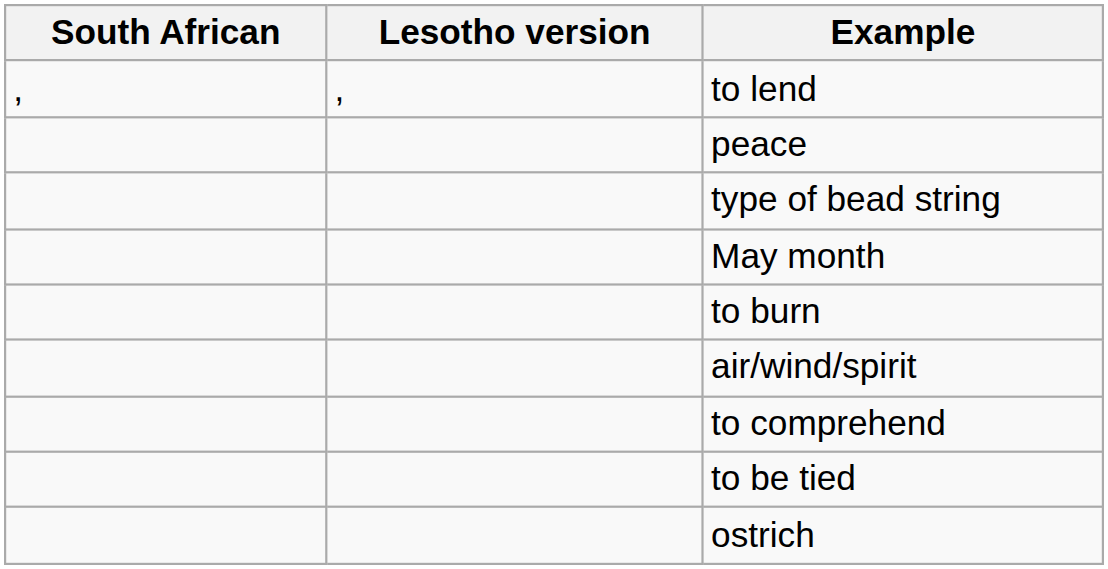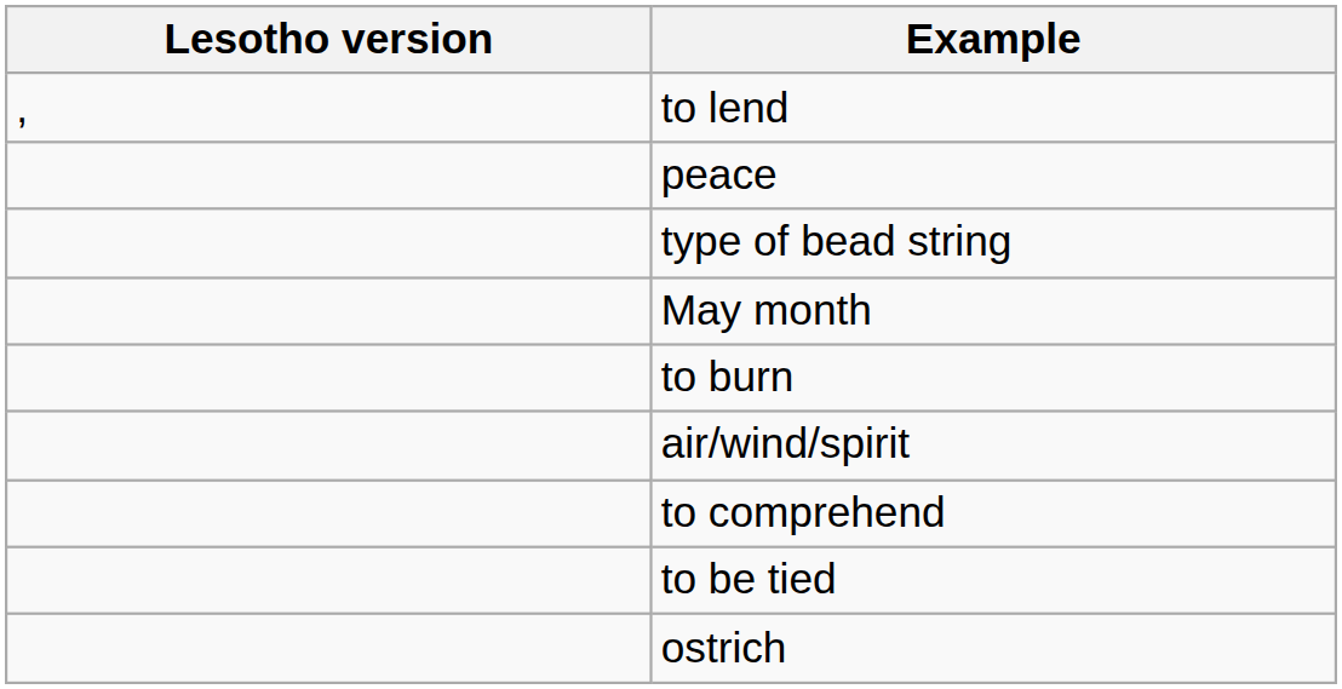- column: South African | ,
